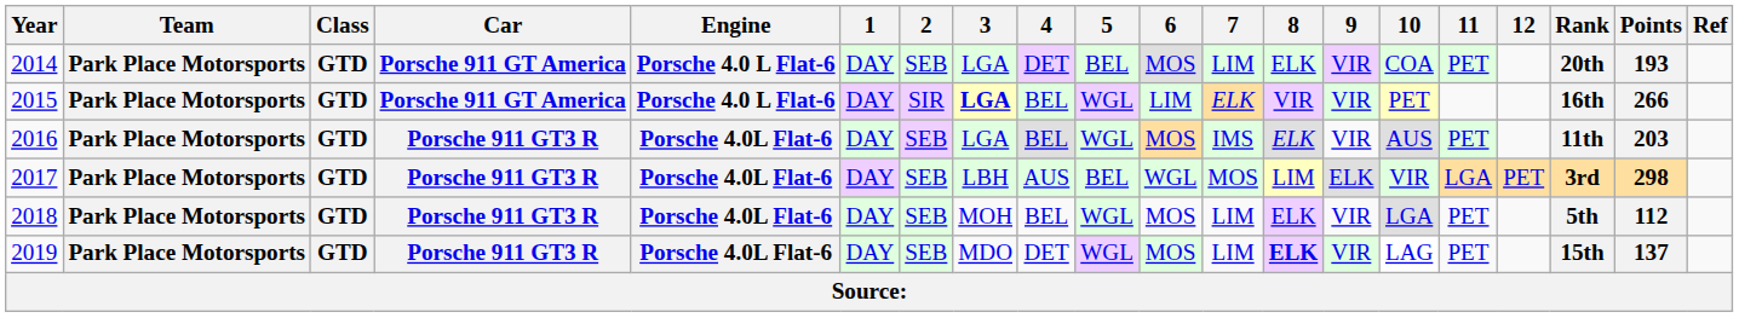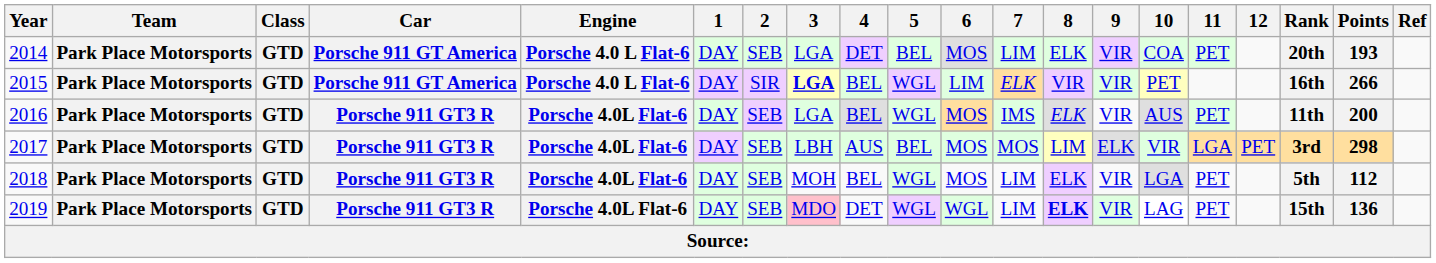2016 | Points: 203 -> 200
2017 | 6: WGL -> MOS
2019 | 3: no background -> pink background
2019 | 6: MOS -> WGL
2019 | Points: 137 -> 136
